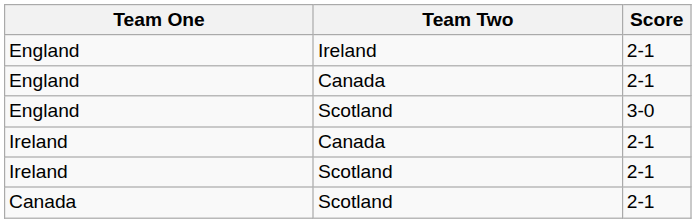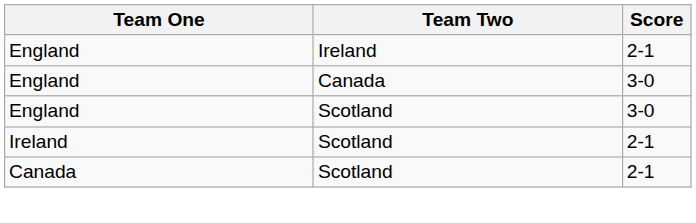England / Canada | Score: 2-1 -> 3-0
- row: Ireland | Canada | 2-1
